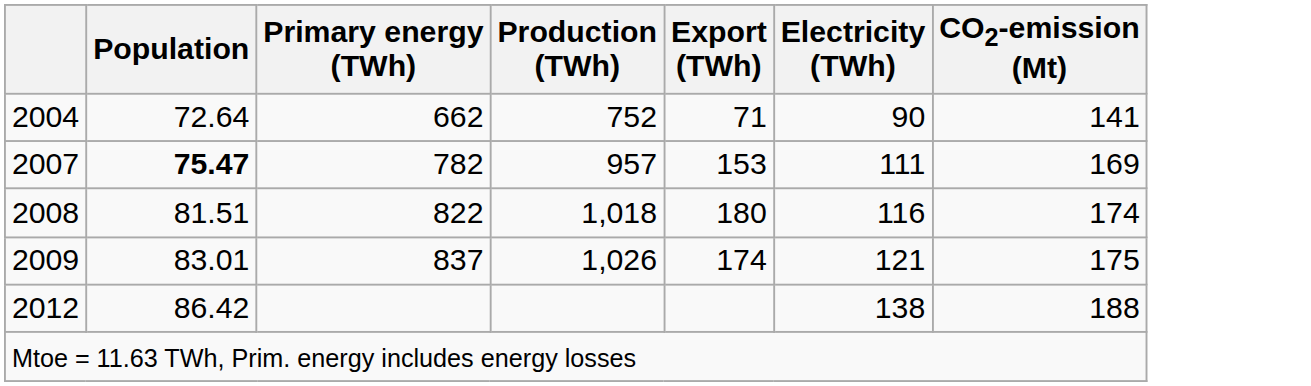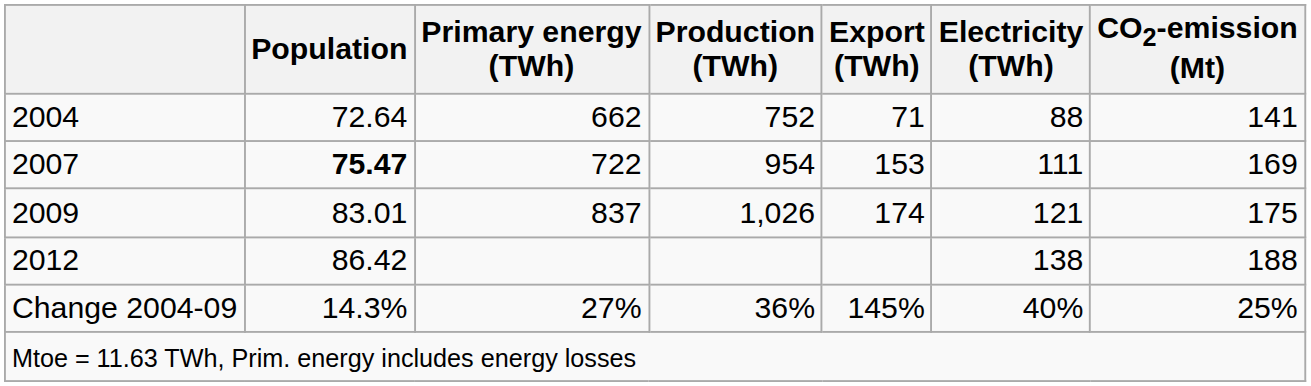2004 | Electricity (TWh): 90 -> 88
2007 | Primary energy (TWh): 782 -> 722
2007 | Production (TWh): 957 -> 954
- row: 2008 | 81.51 | 822 | 1,018 | 180 | 116 | 174
+ row: Change 2004-09 | 14.3% | 27% | 36% | 145% | 40% | 25%
